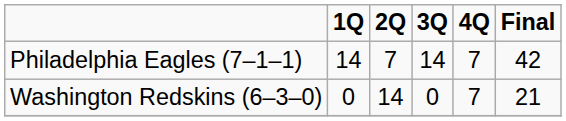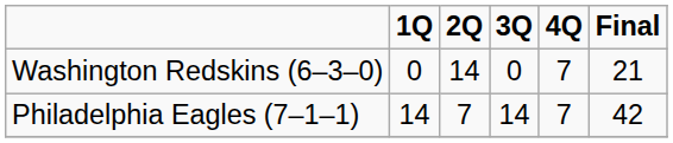rows swapped: Washington Redskins (6–3–0) <-> Philadelphia Eagles (7–1–1)
